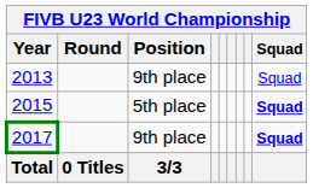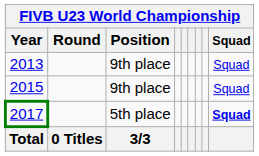2015 | Position: 5th place -> 9th place
2015 | Squad: bold -> normal
2017 | Position: 9th place -> 5th place
